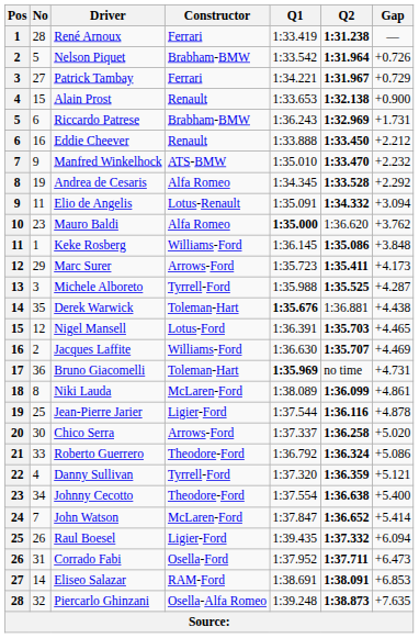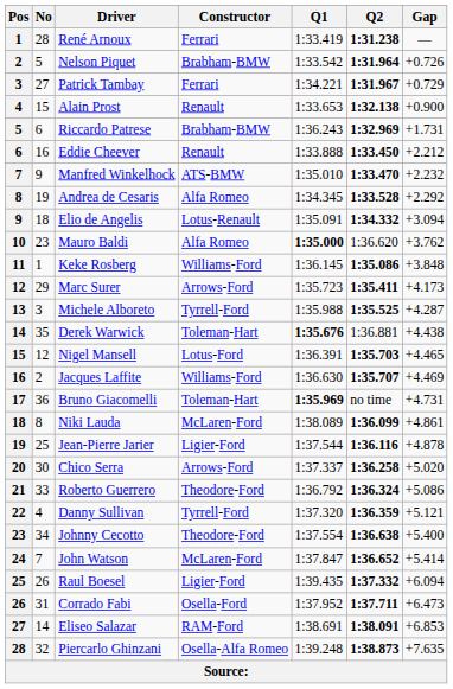Elio de Angelis | No: 11 -> 18
